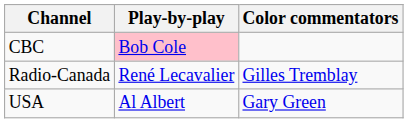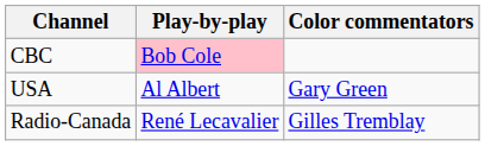rows swapped: Radio-Canada <-> USA
